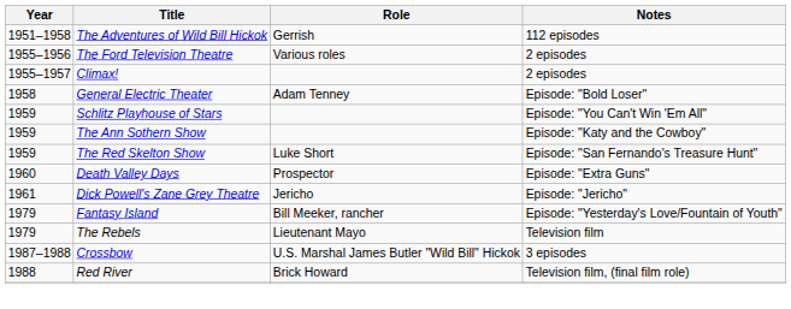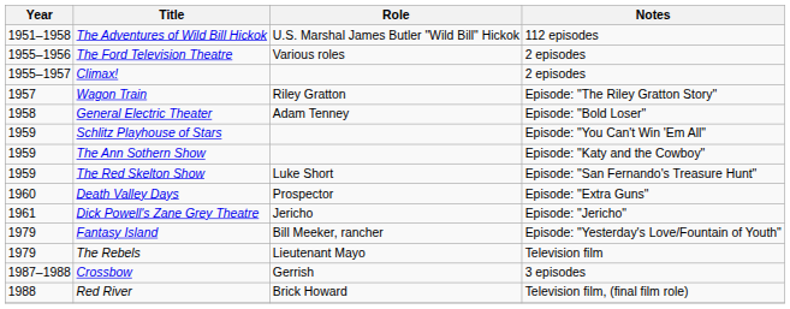The Adventures of Wild Bill Hickok | Role: Gerrish -> U.S. Marshal James Butler "Wild Bill" Hickok
+ row: 1957 | Wagon Train | Riley Gratton | Episode: "The Riley Gratton Story"
Crossbow | Role: U.S. Marshal James Butler "Wild Bill" Hickok -> Gerrish
